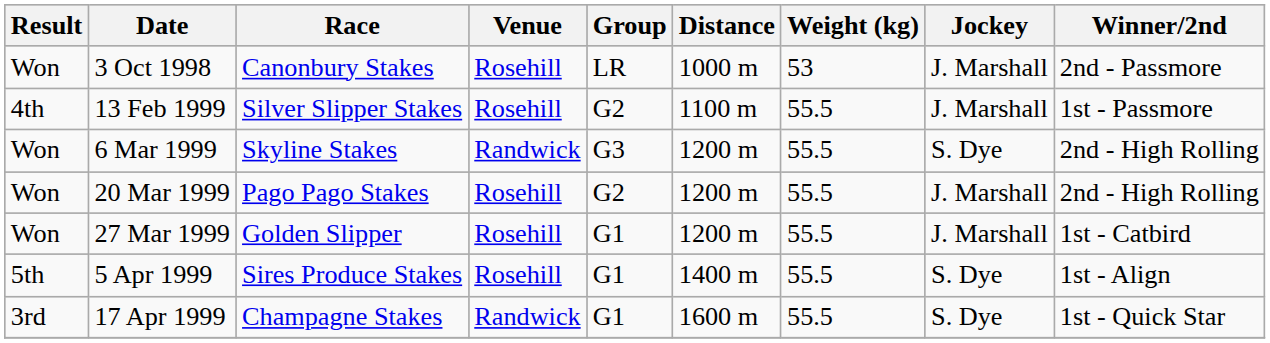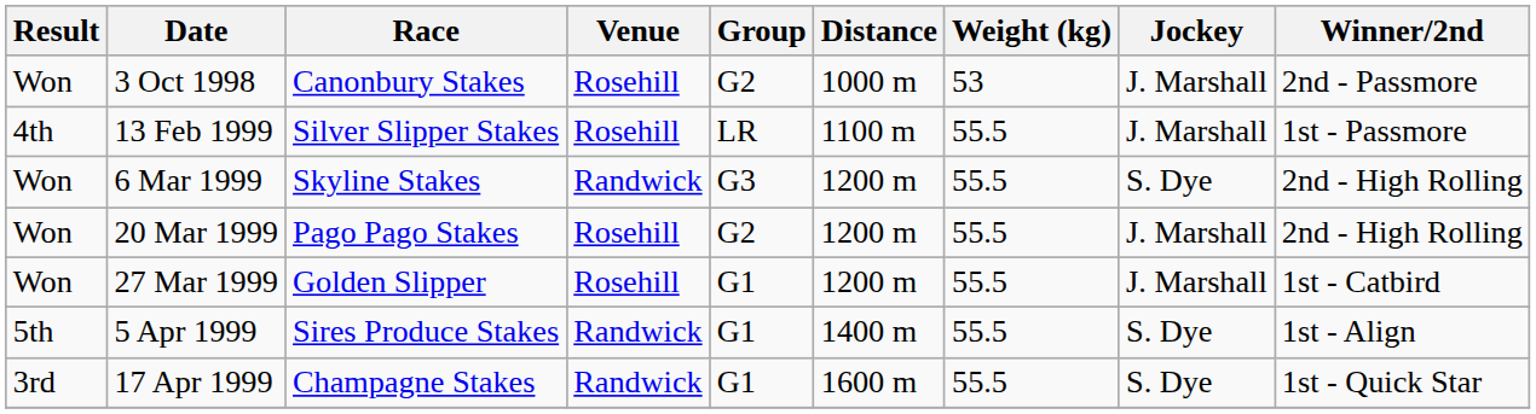3 Oct 1998 | Group: LR -> G2
13 Feb 1999 | Group: G2 -> LR
5 Apr 1999 | Venue: Rosehill -> Randwick
